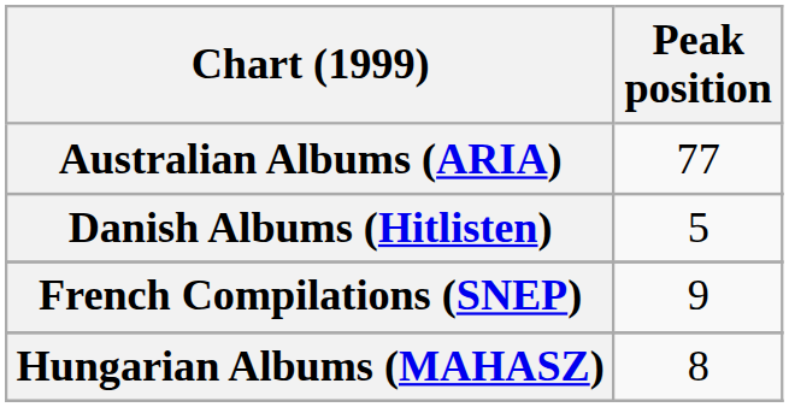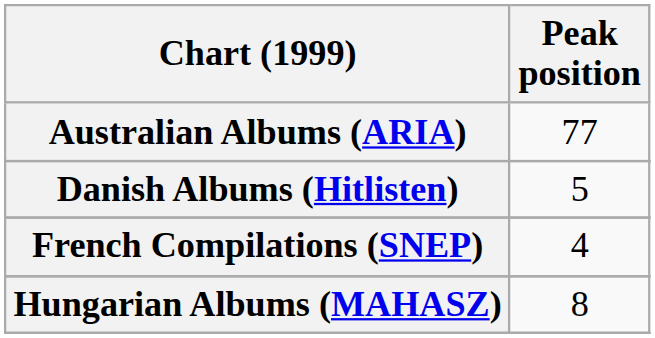French Compilations (SNEP) | Peak position: 9 -> 4
